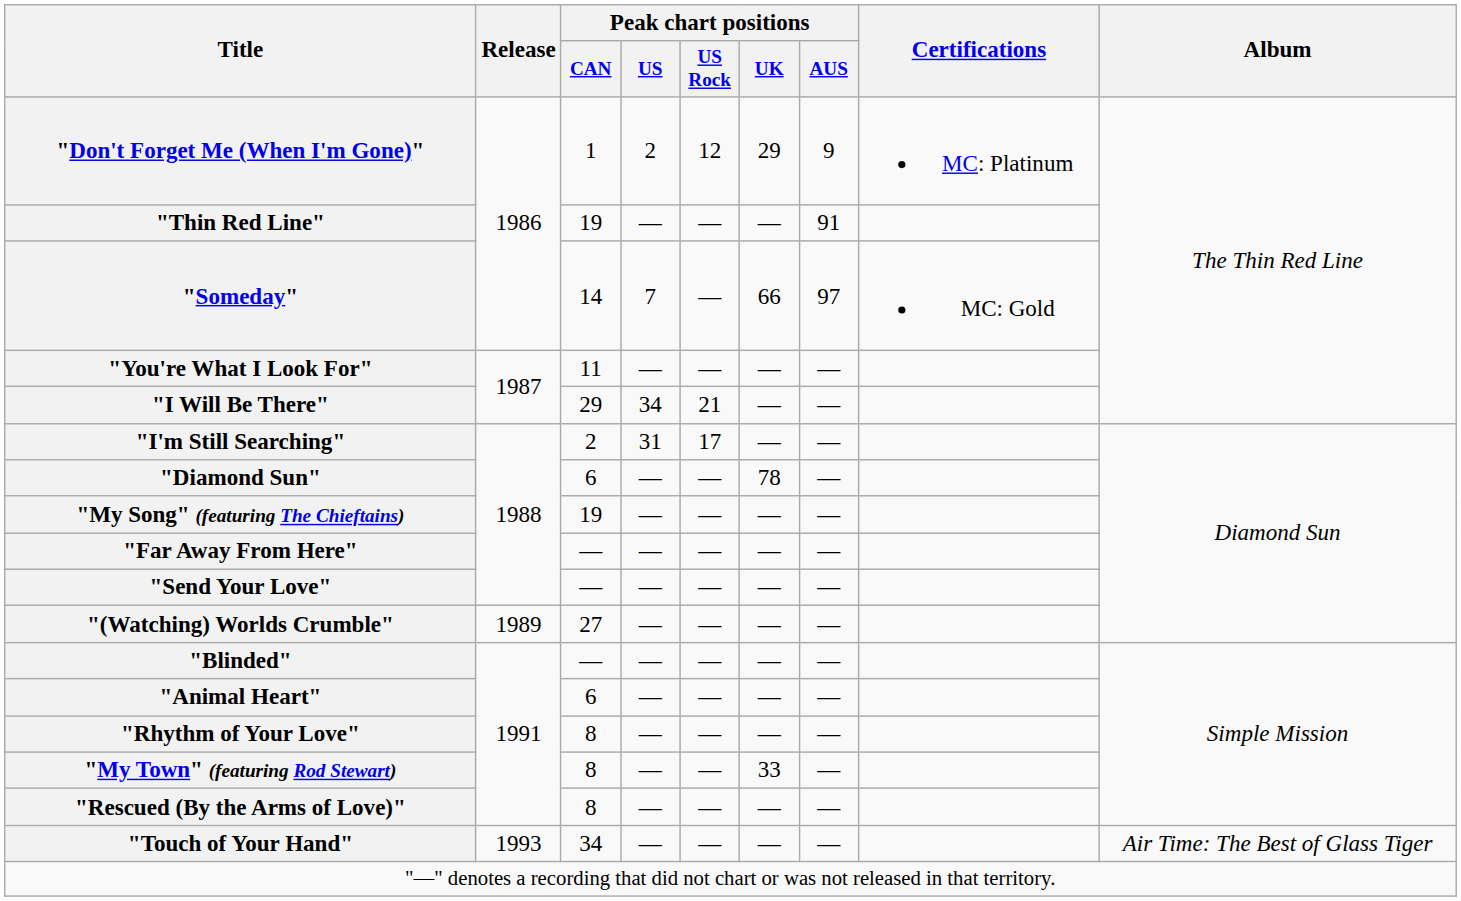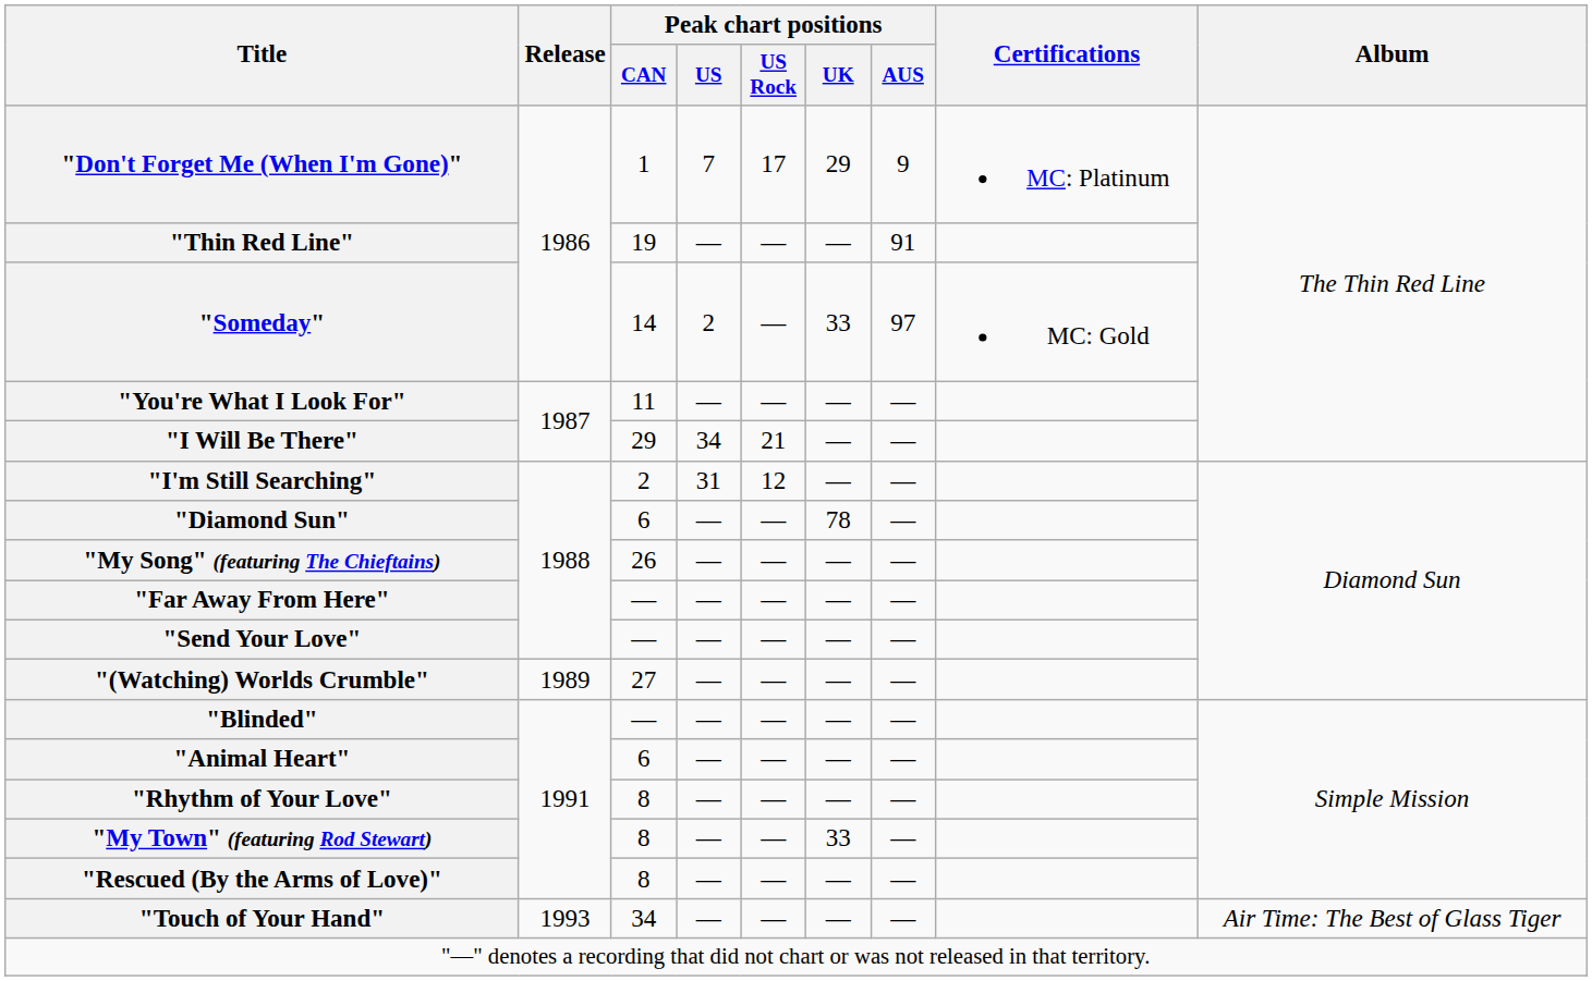"Don't Forget Me (When I'm Gone)" | Peak chart positions / US: 2 -> 7
"Don't Forget Me (When I'm Gone)" | Peak chart positions / US Rock: 12 -> 17
"Someday" | Peak chart positions / US: 7 -> 2
"Someday" | Peak chart positions / UK: 66 -> 33
"I'm Still Searching" | Peak chart positions / US Rock: 17 -> 12
"My Song" (featuring The Chieftains) | Peak chart positions / CAN: 19 -> 26
